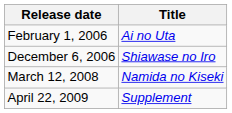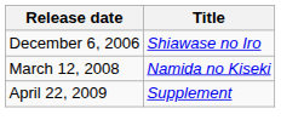- row: February 1, 2006 | Ai no Uta
